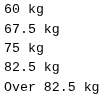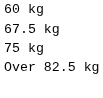- row: 82.5 kg
